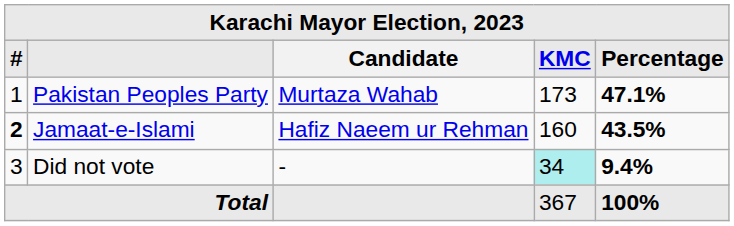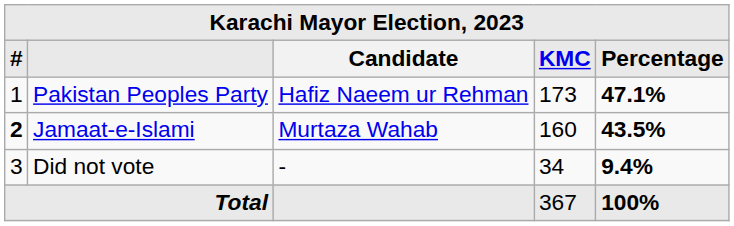Pakistan Peoples Party | Candidate: Murtaza Wahab -> Hafiz Naeem ur Rehman
Jamaat-e-Islami | Candidate: Hafiz Naeem ur Rehman -> Murtaza Wahab
Did not vote | KMC: paleturquoise background -> no background
